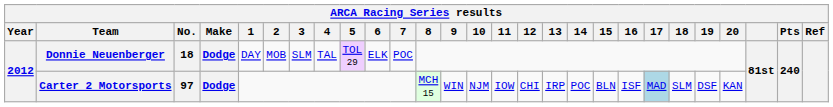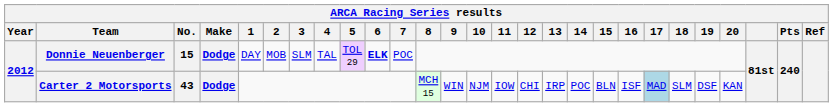Donnie Neuenberger | No.: 18 -> 15
Donnie Neuenberger | 6: normal -> bold
Carter 2 Motorsports | No.: 97 -> 43
